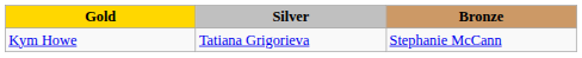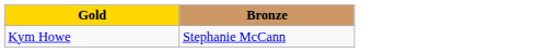- column: Silver | Tatiana Grigorieva
